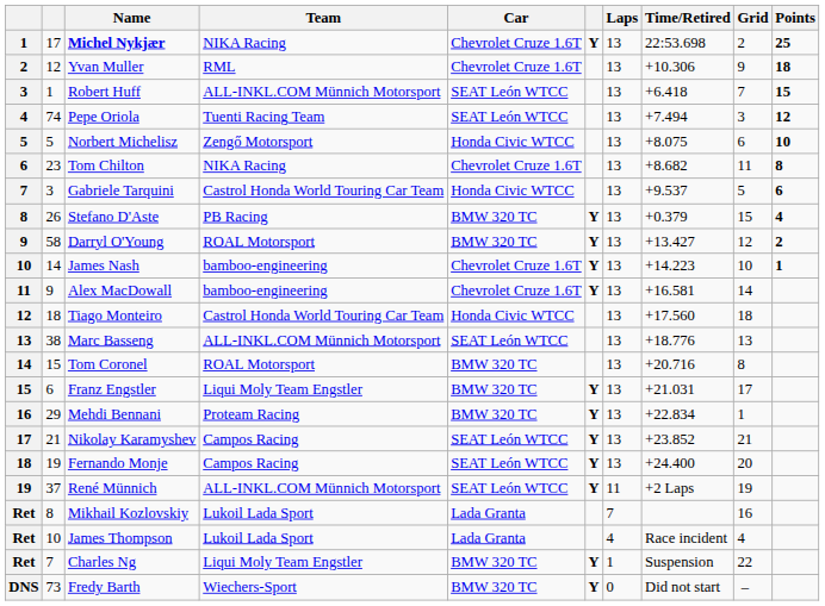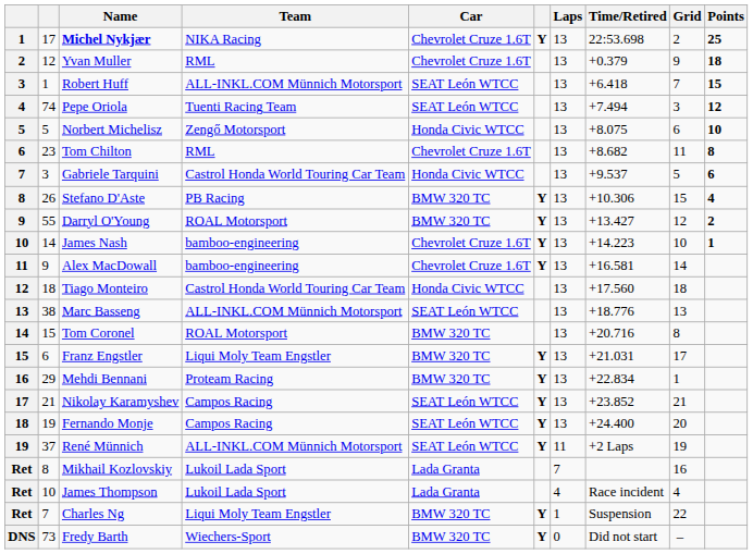Yvan Muller | Time/Retired: +10.306 -> +0.379
Tom Chilton | Team: NIKA Racing -> RML
Stefano D'Aste | Time/Retired: +0.379 -> +10.306
Darryl O'Young | column 2: 58 -> 55
